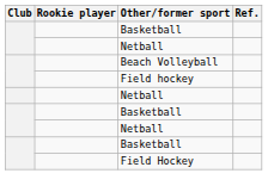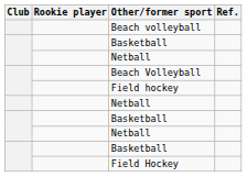+ row: Beach volleyball
